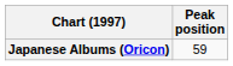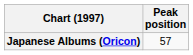Japanese Albums (Oricon) | Peak position: 59 -> 57
